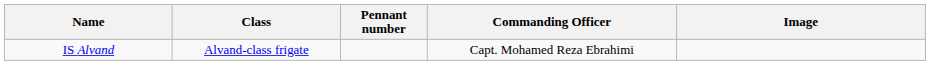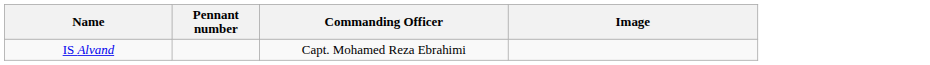- column: Class | Alvand-class frigate
